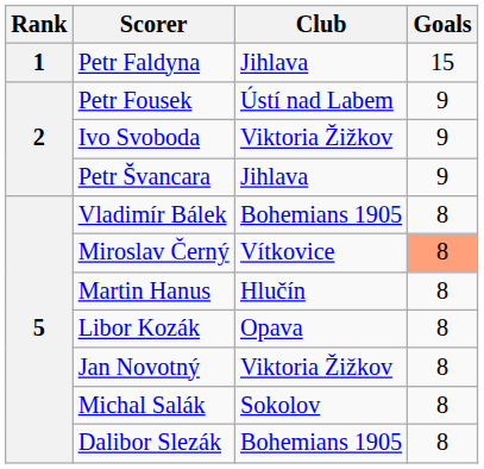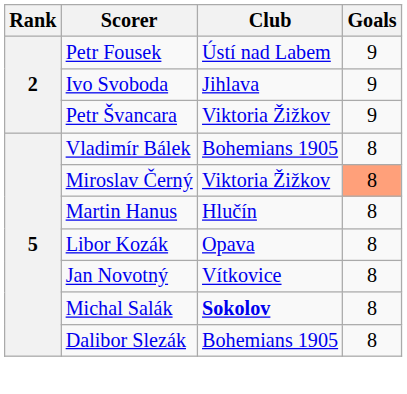- row: 1 | Petr Faldyna | Jihlava | 15
Ivo Svoboda | Club: Viktoria Žižkov -> Jihlava
Petr Švancara | Club: Jihlava -> Viktoria Žižkov
Miroslav Černý | Club: Vítkovice -> Viktoria Žižkov
Jan Novotný | Club: Viktoria Žižkov -> Vítkovice
Michal Salák | Club: normal -> bold
